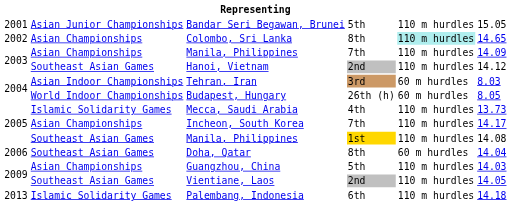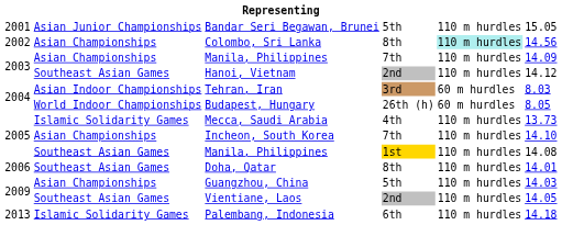Colombo, Sri Lanka | column 6: 14.65 -> 14.56
Incheon, South Korea | column 6: 14.17 -> 14.10
Doha, Qatar | column 5: 60 m hurdles -> 110 m hurdles
Doha, Qatar | column 6: 14.04 -> 14.01
